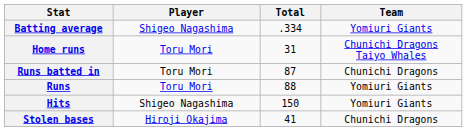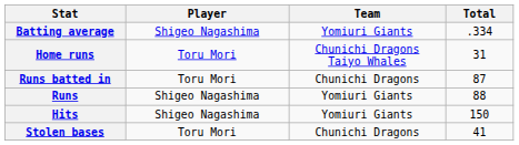columns swapped: Team <-> Total
Runs | Player: Toru Mori -> Shigeo Nagashima
Stolen bases | Player: Hiroji Okajima -> Toru Mori
